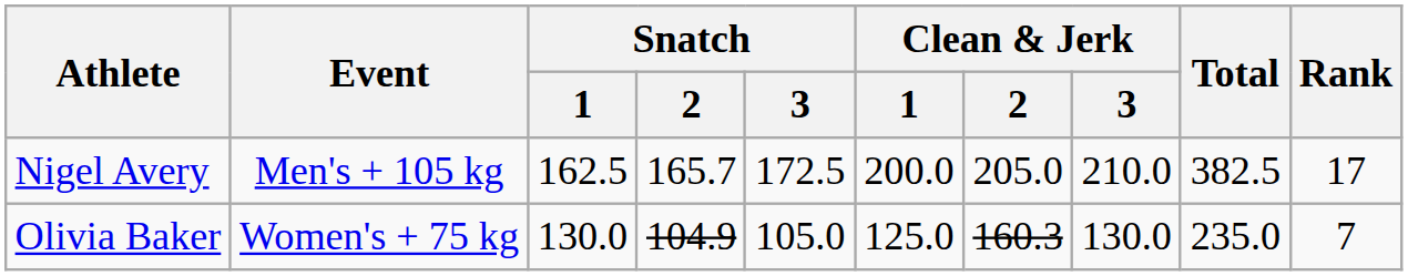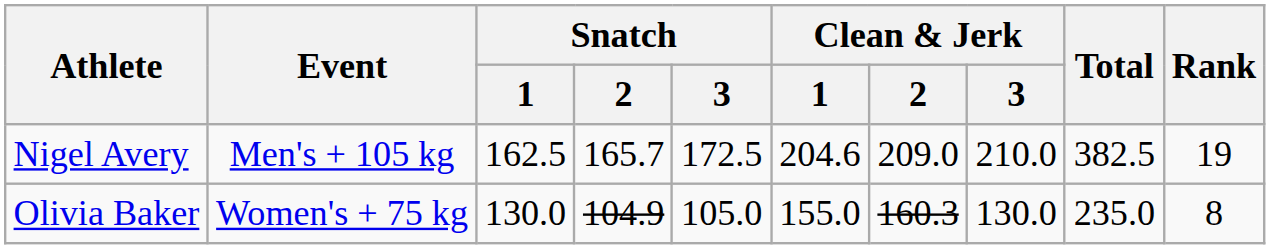Nigel Avery | Clean & Jerk / 1: 200.0 -> 204.6
Nigel Avery | Clean & Jerk / 2: 205.0 -> 209.0
Nigel Avery | Rank: 17 -> 19
Olivia Baker | Clean & Jerk / 1: 125.0 -> 155.0
Olivia Baker | Rank: 7 -> 8
